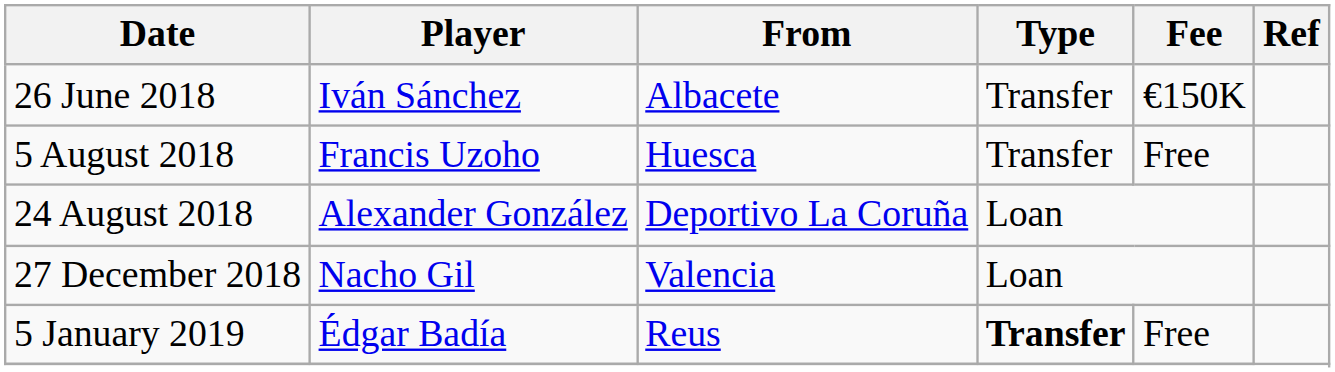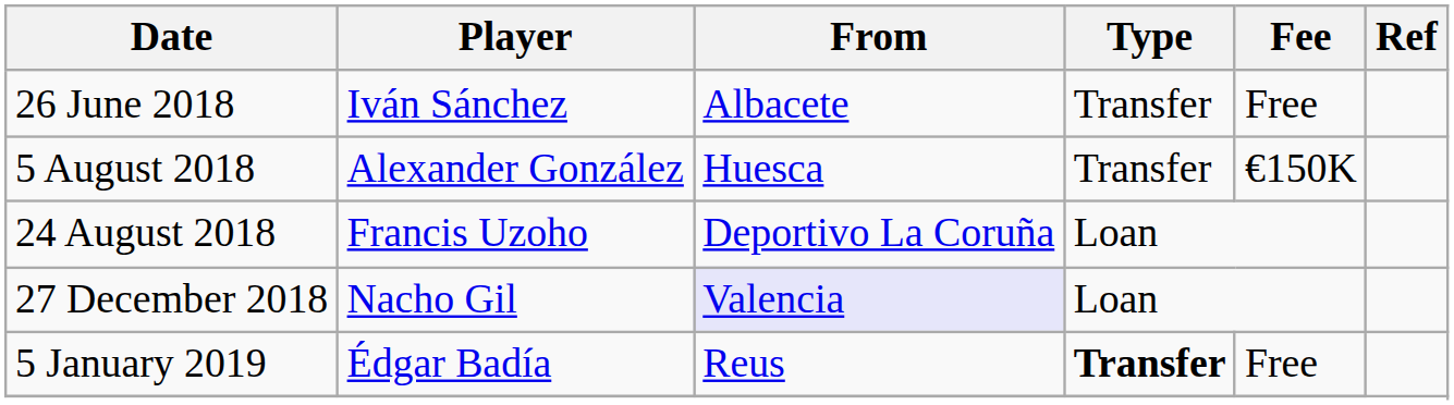26 June 2018 | Fee: €150K -> Free
5 August 2018 | Player: Francis Uzoho -> Alexander González
5 August 2018 | Fee: Free -> €150K
24 August 2018 | Player: Alexander González -> Francis Uzoho
27 December 2018 | From: no background -> lavender background
